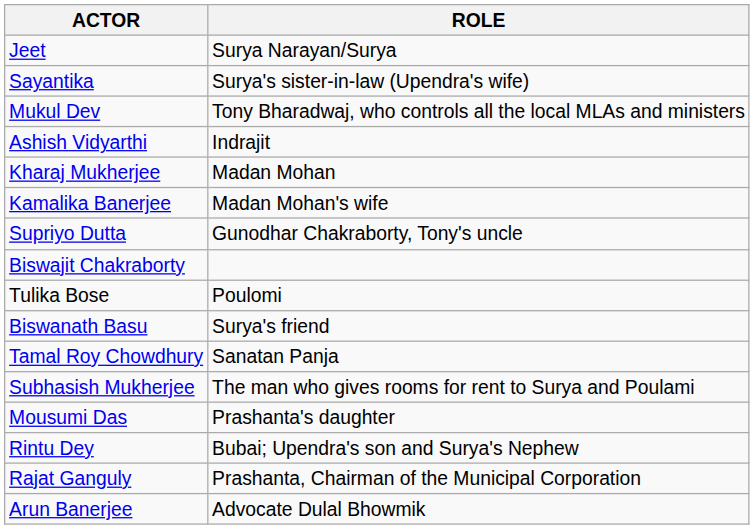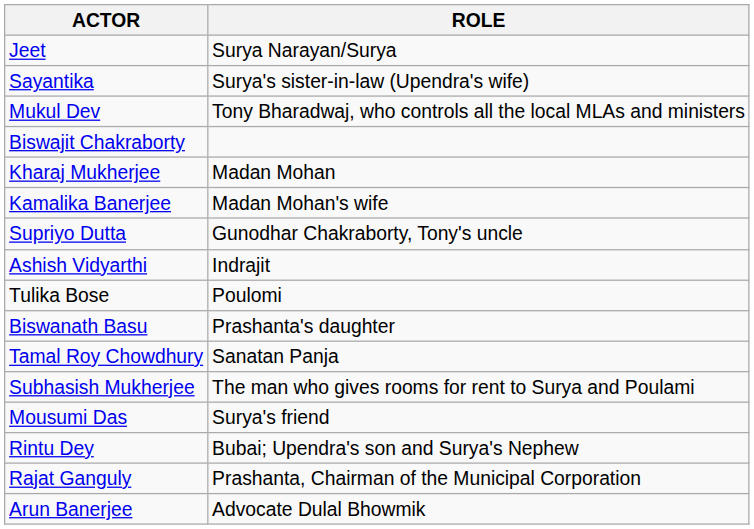rows swapped: Ashish Vidyarthi <-> Biswajit Chakraborty
Biswanath Basu | ROLE: Surya's friend -> Prashanta's daughter
Mousumi Das | ROLE: Prashanta's daughter -> Surya's friend
